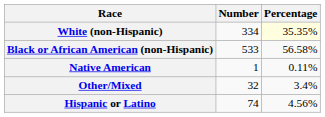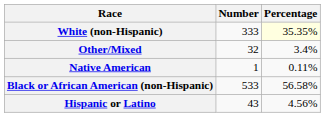White (non-Hispanic) | Number: 334 -> 333
rows swapped: Black or African American (non-Hispanic) <-> Other/Mixed
Hispanic or Latino | Number: 74 -> 43
